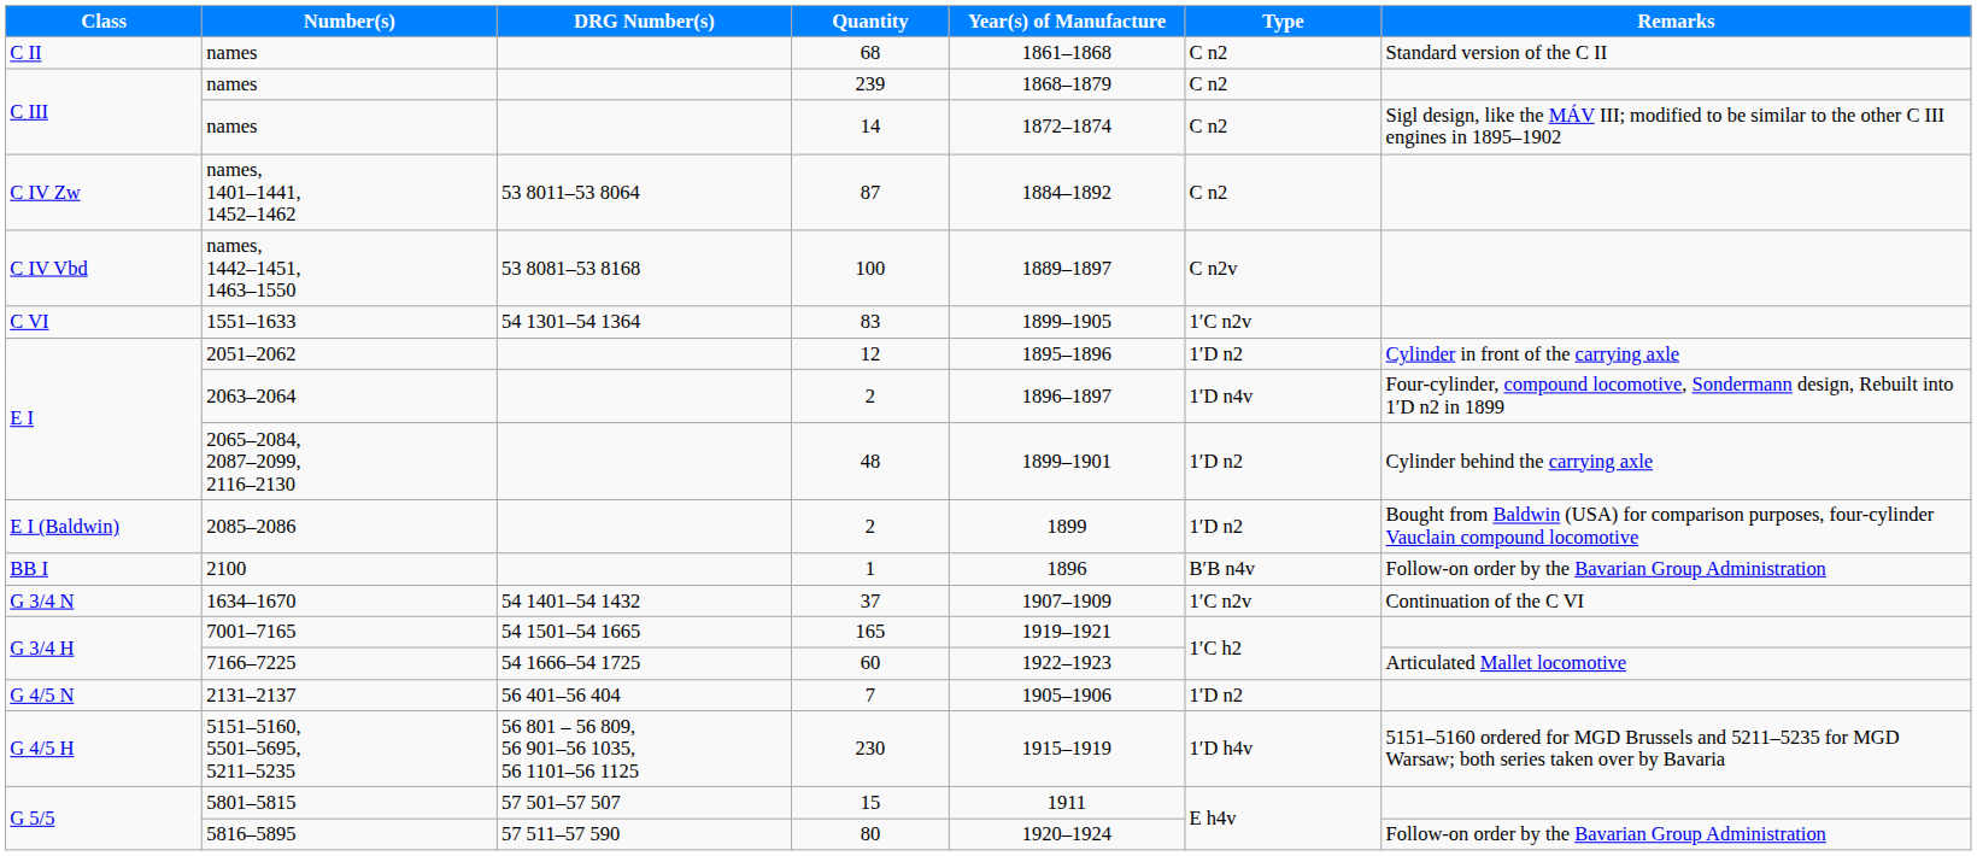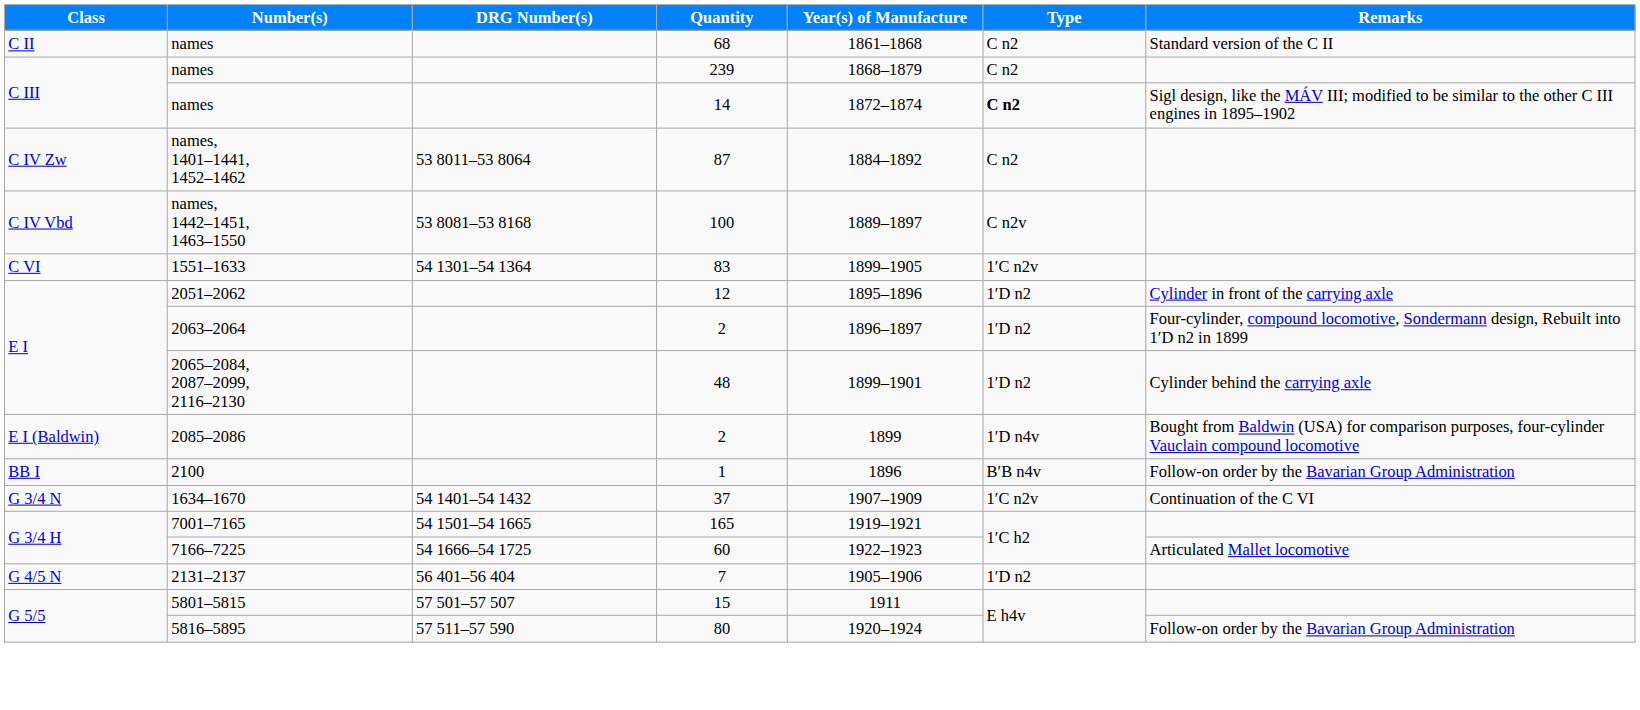14 | Type: normal -> bold
2063–2064 / 2 | Type: 1′D n4v -> 1′D n2
2085–2086 / 2 | Type: 1′D n2 -> 1′D n4v
- row: G 4/5 H | 5151–5160, 5501–5695, 5211–5235 | 56 801 – 56 809, 56 901–56 1035, 56 1101–56 1125 | 230 | 1915–1919 | 1′D h4v | 5151–5160 ordered for MGD Brussels and 5211–5235 for MGD Warsaw; both series taken over by Bavaria
